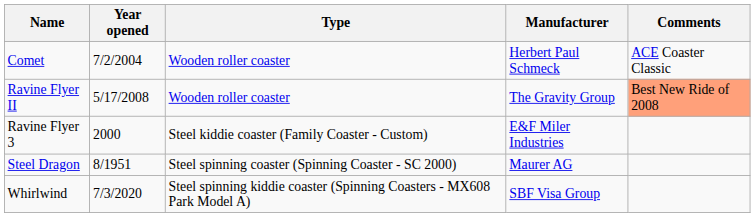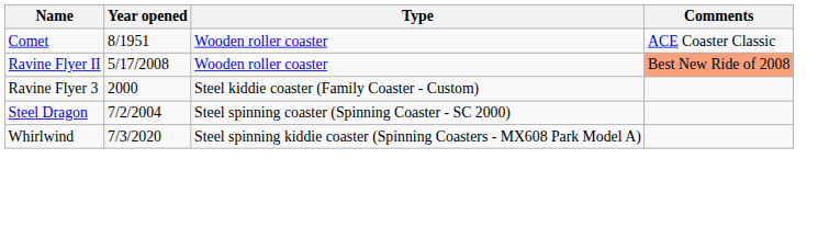- column: Manufacturer | Herbert Paul Schmeck | The Gravity Group | E&F Miler Industries | Maurer AG | SBF Visa Group
Comet | Year opened: 7/2/2004 -> 8/1951
Steel Dragon | Year opened: 8/1951 -> 7/2/2004
